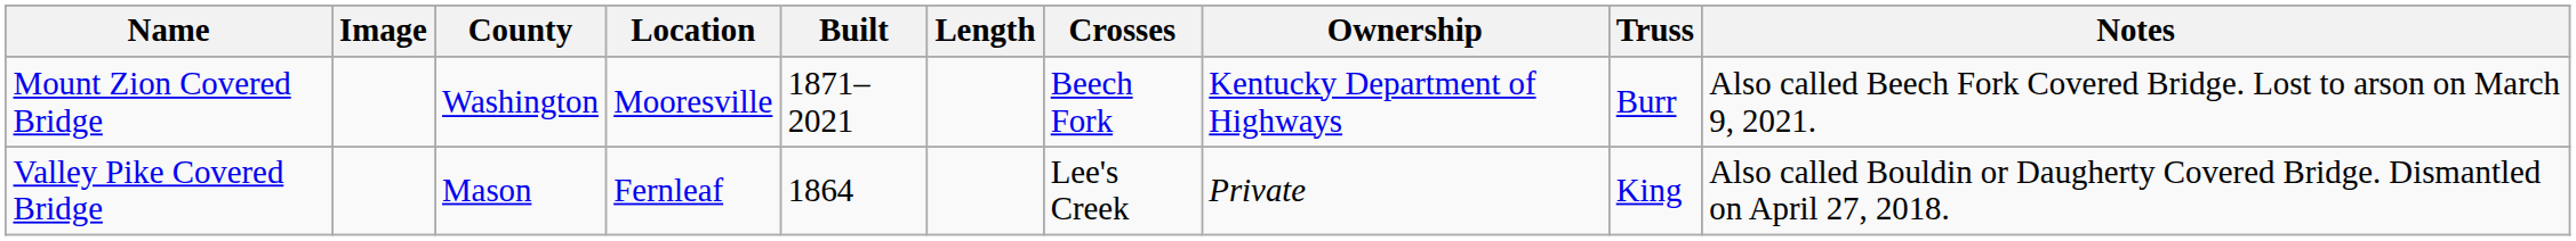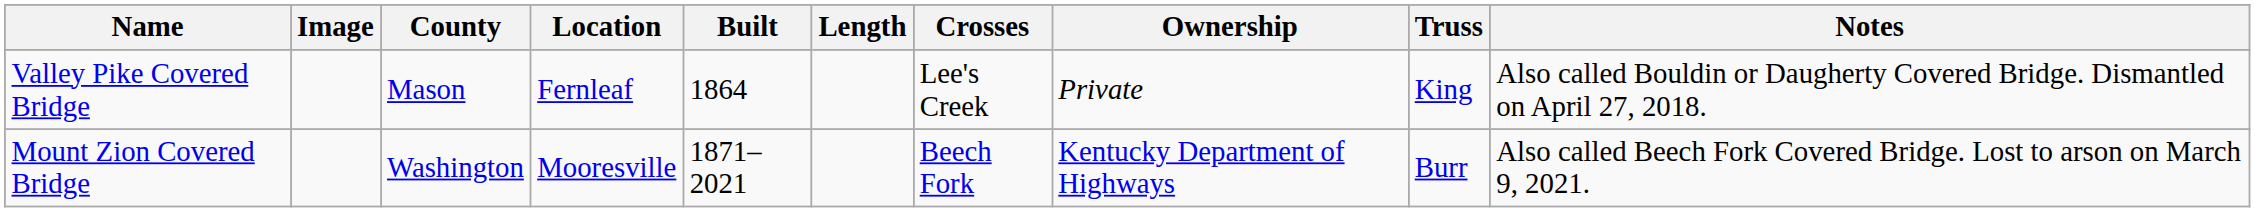rows swapped: Mount Zion Covered Bridge <-> Valley Pike Covered Bridge
